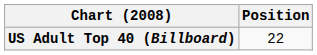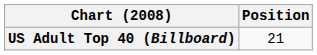US Adult Top 40 (Billboard) | Position: 22 -> 21
